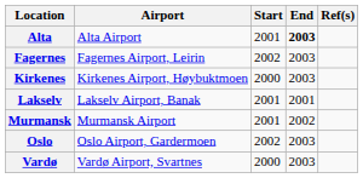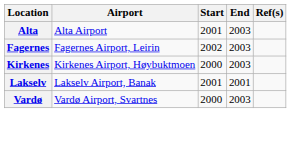Alta | End: bold -> normal
- row: Murmansk | Murmansk Airport | 2001 | 2002
- row: Oslo | Oslo Airport, Gardermoen | 2002 | 2003
